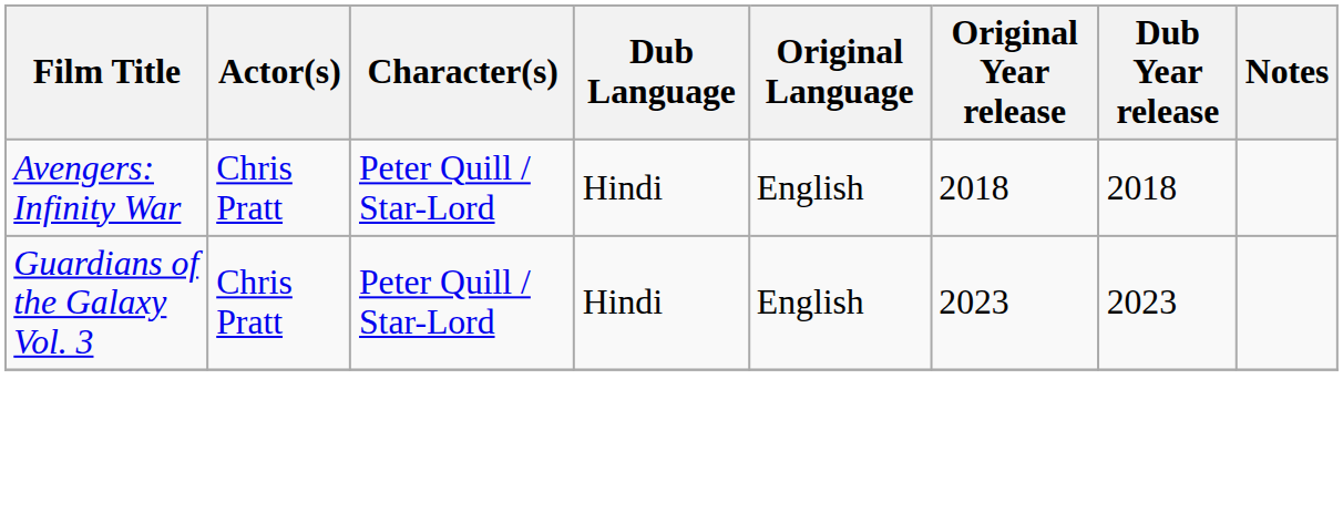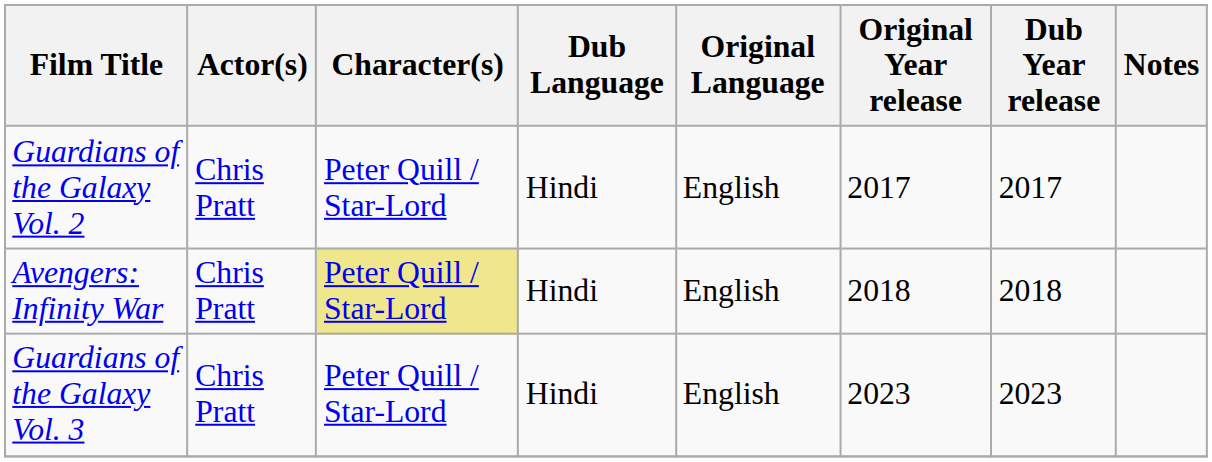+ row: Guardians of the Galaxy Vol. 2 | Chris Pratt | Peter Quill / Star-Lord | Hindi | English | 2017 | 2017
Avengers: Infinity War | Character(s): no background -> khaki background
